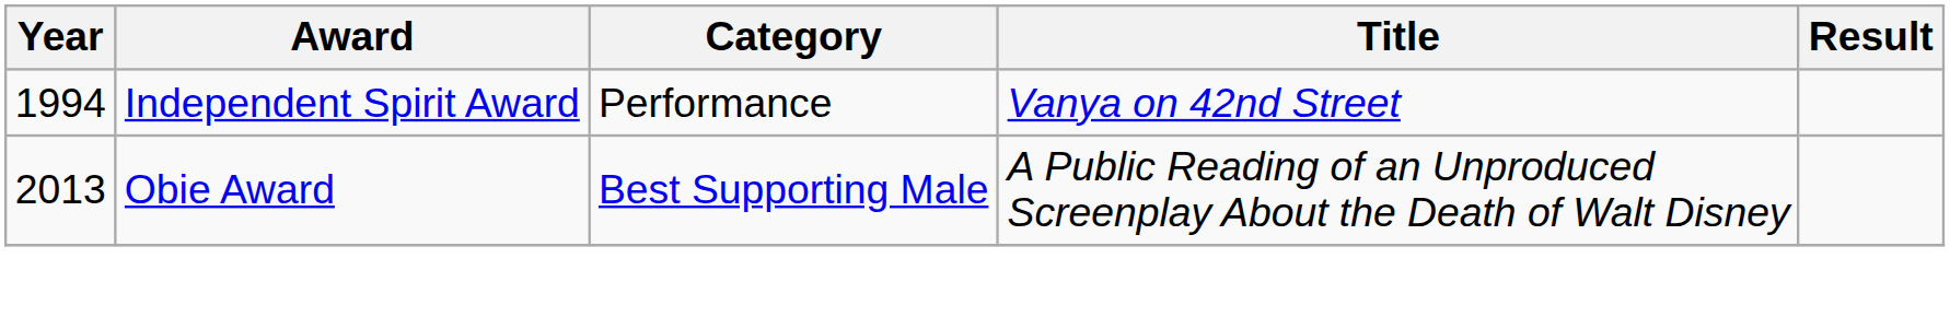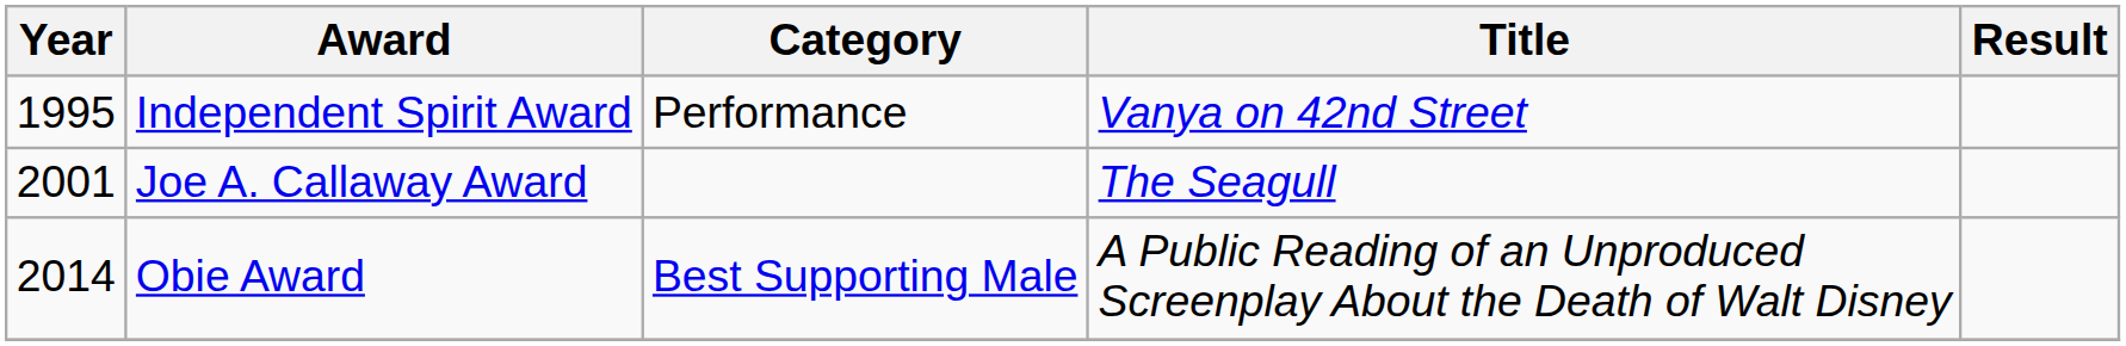Independent Spirit Award | Year: 1994 -> 1995
+ row: 2001 | Joe A. Callaway Award | The Seagull
Obie Award | Year: 2013 -> 2014
